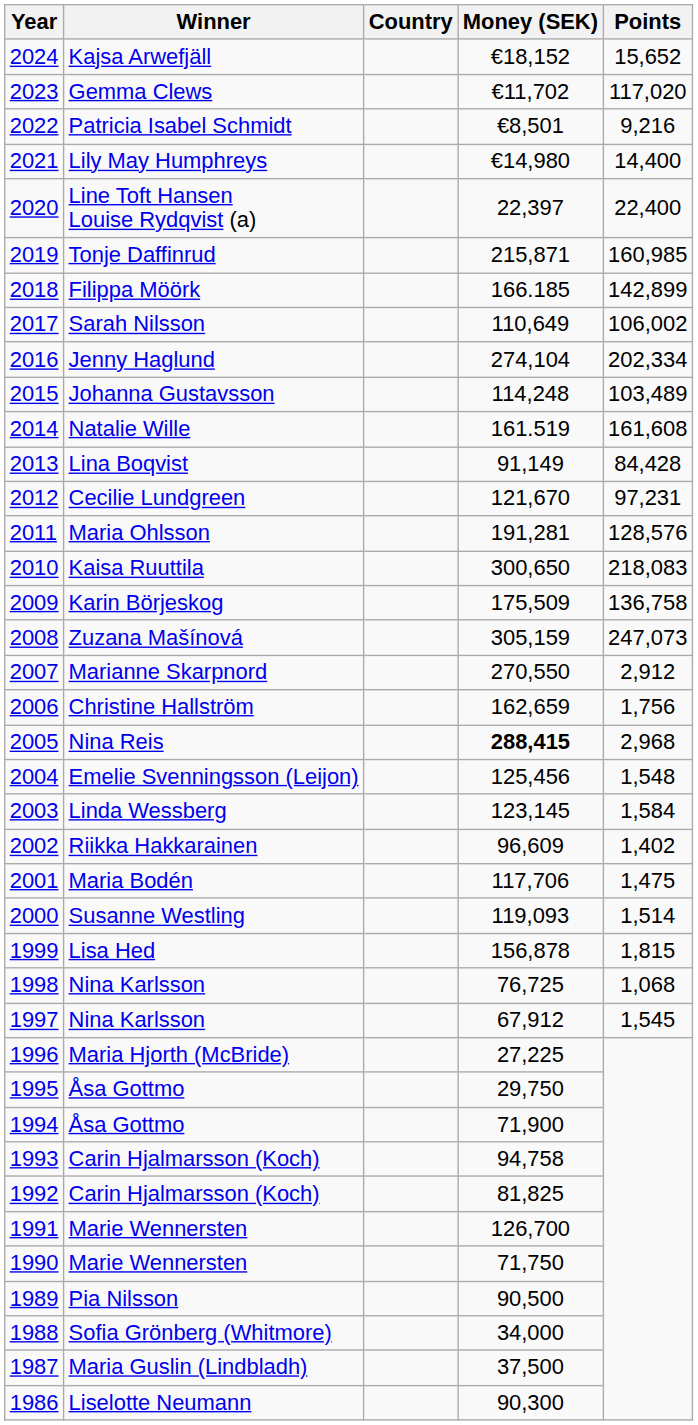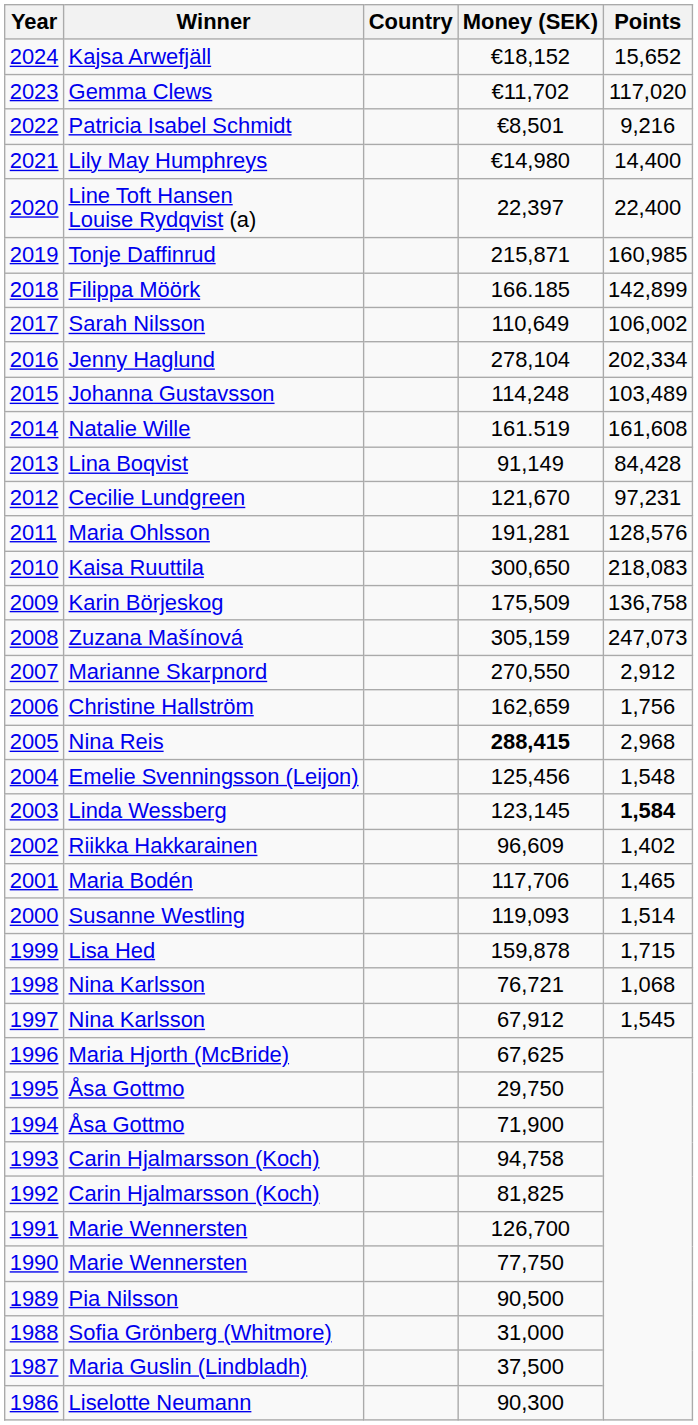2016 | Money (SEK): 274,104 -> 278,104
2003 | Points: normal -> bold
2001 | Points: 1,475 -> 1,465
1999 | Money (SEK): 156,878 -> 159,878
1999 | Points: 1,815 -> 1,715
1998 | Money (SEK): 76,725 -> 76,721
1996 | Money (SEK): 27,225 -> 67,625
1990 | Money (SEK): 71,750 -> 77,750
1988 | Money (SEK): 34,000 -> 31,000
